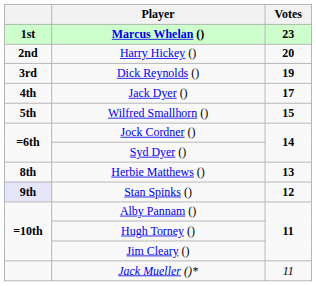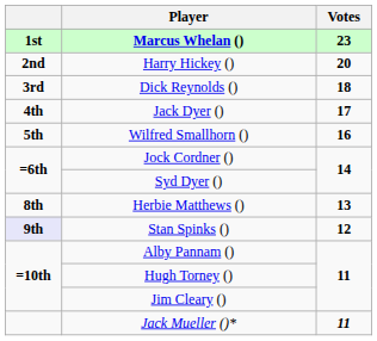Dick Reynolds () | Votes: 19 -> 18
Wilfred Smallhorn () | Votes: 15 -> 16
Jack Mueller ()* | Votes: normal -> bold
